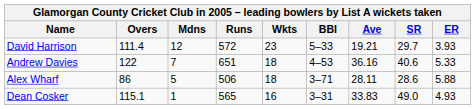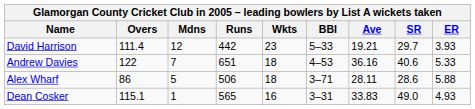David Harrison | Runs: 572 -> 442
